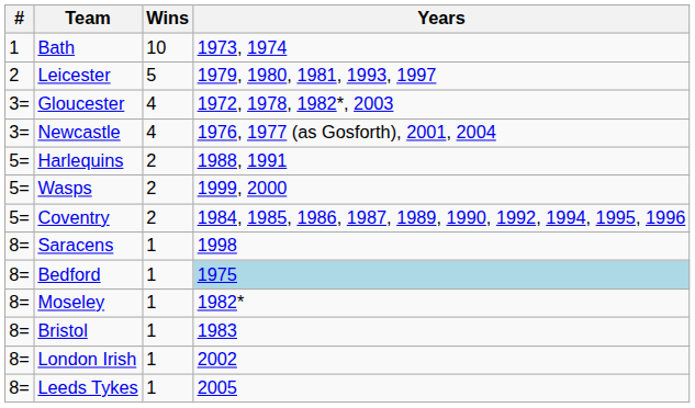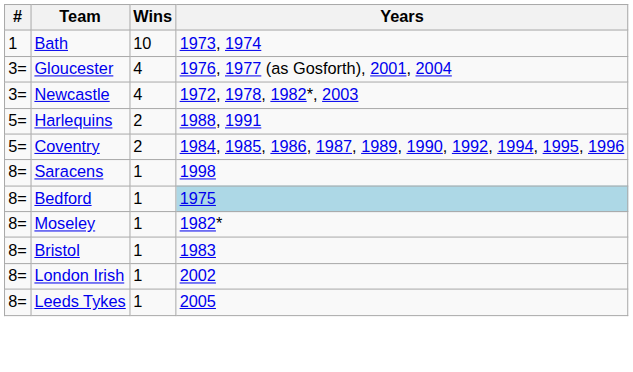- row: 2 | Leicester | 5 | 1979, 1980, 1981, 1993, 1997
Gloucester | Years: 1972, 1978, 1982*, 2003 -> 1976, 1977 (as Gosforth), 2001, 2004
Newcastle | Years: 1976, 1977 (as Gosforth), 2001, 2004 -> 1972, 1978, 1982*, 2003
- row: 5= | Wasps | 2 | 1999, 2000
